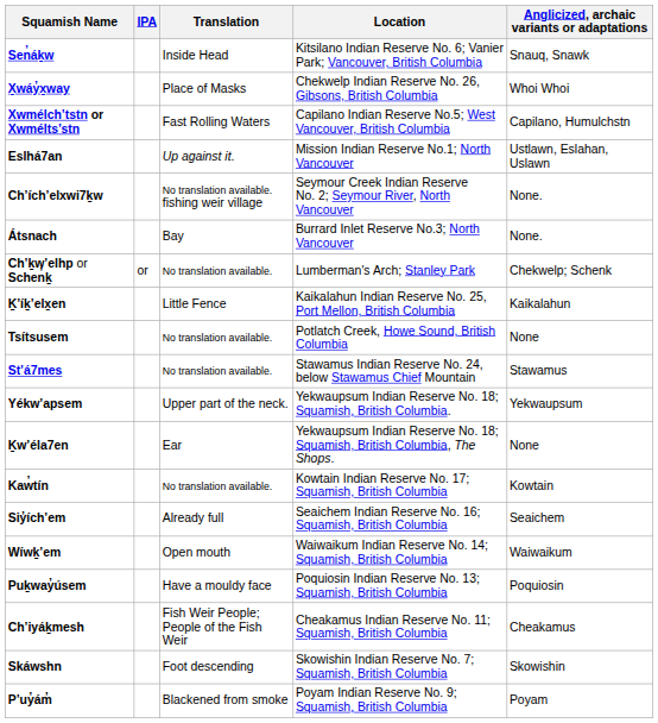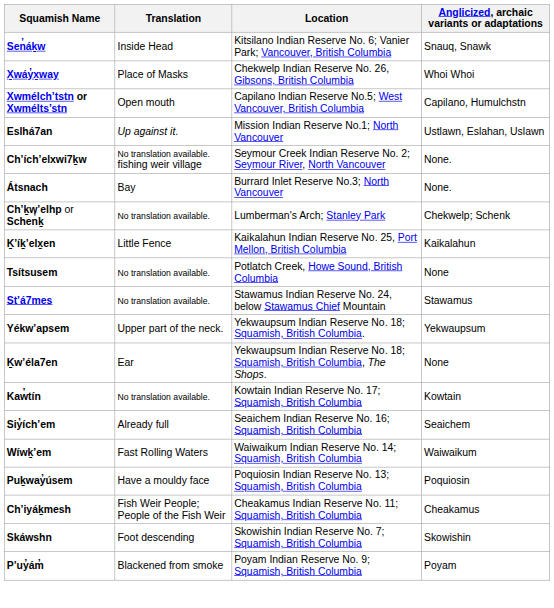- column: IPA | or
Xwmélch’tstn or Xwmélts’stn | Translation: Fast Rolling Waters -> Open mouth
Wíwḵ’em | Translation: Open mouth -> Fast Rolling Waters
